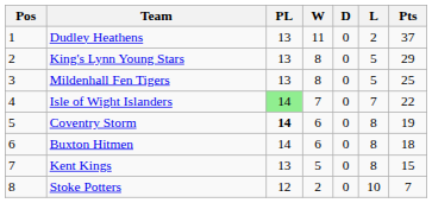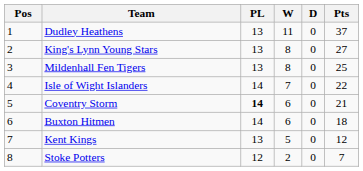- column: L | 2 | 5 | 5 | 7 | 8 | 8 | 8 | 10
King's Lynn Young Stars | Pts: 29 -> 27
Isle of Wight Islanders | PL: lightgreen background -> no background
Coventry Storm | Pts: 19 -> 21
Kent Kings | Pts: 15 -> 12
